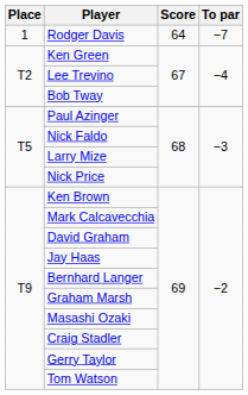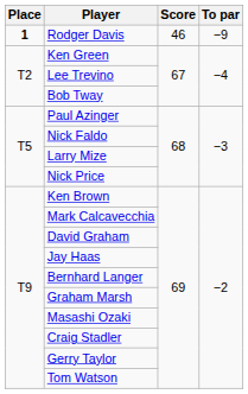Rodger Davis | Place: normal -> bold
Rodger Davis | Score: 64 -> 46
Rodger Davis | To par: −7 -> −9
